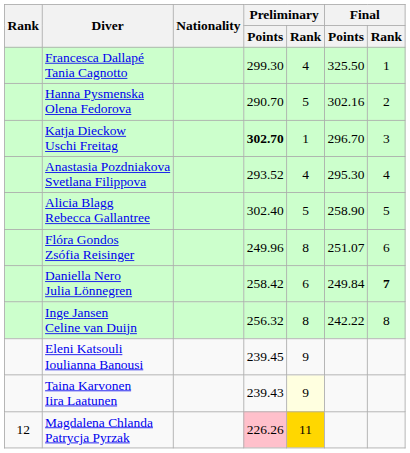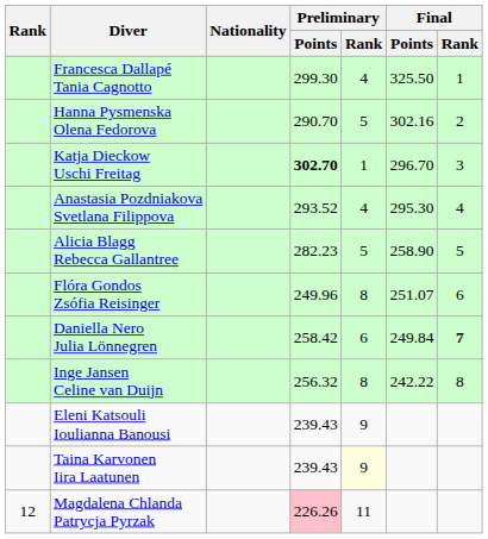Alicia Blagg Rebecca Gallantree | Preliminary / Points: 302.40 -> 282.23
Eleni Katsouli Ioulianna Banousi | Preliminary / Points: 239.45 -> 239.43
Magdalena Chlanda Patrycja Pyrzak | Preliminary / Rank: gold background -> no background
